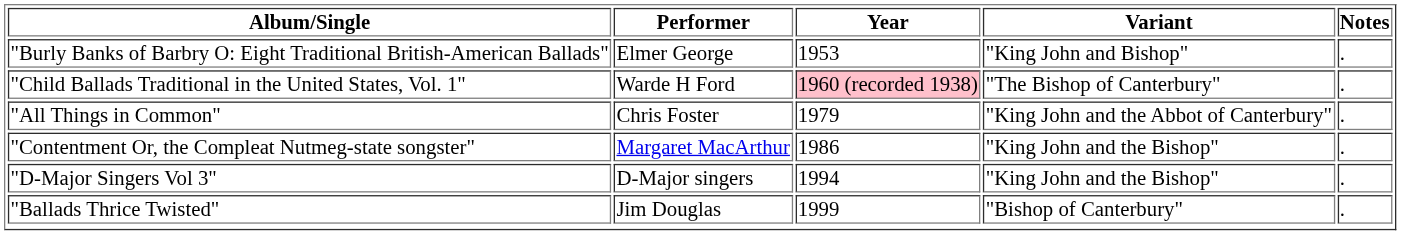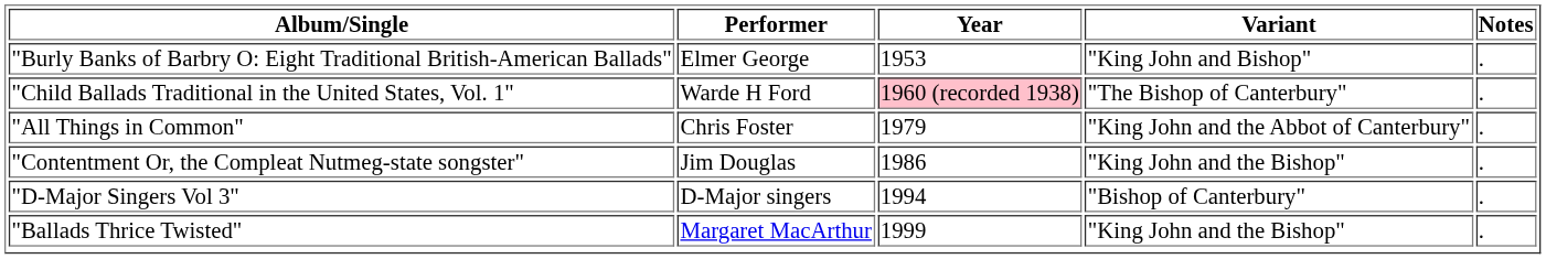"Contentment Or, the Compleat Nutmeg-state songster" | Performer: Margaret MacArthur -> Jim Douglas
"D-Major Singers Vol 3" | Variant: "King John and the Bishop" -> "Bishop of Canterbury"
"Ballads Thrice Twisted" | Performer: Jim Douglas -> Margaret MacArthur
"Ballads Thrice Twisted" | Variant: "Bishop of Canterbury" -> "King John and the Bishop"
